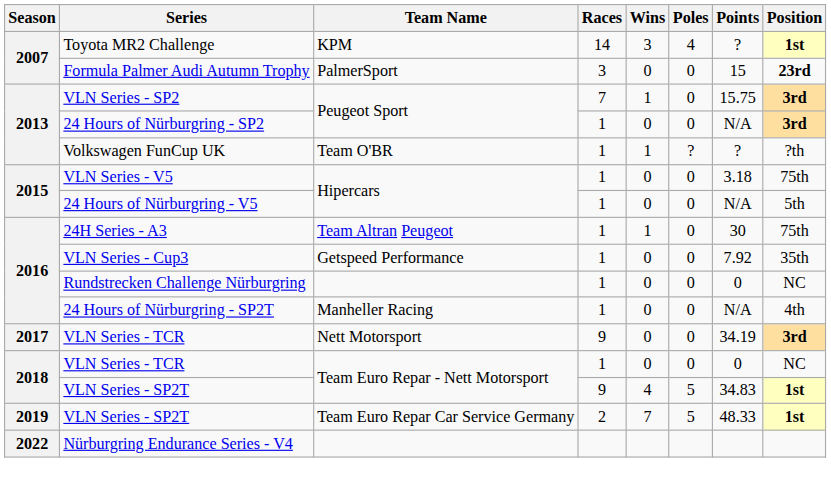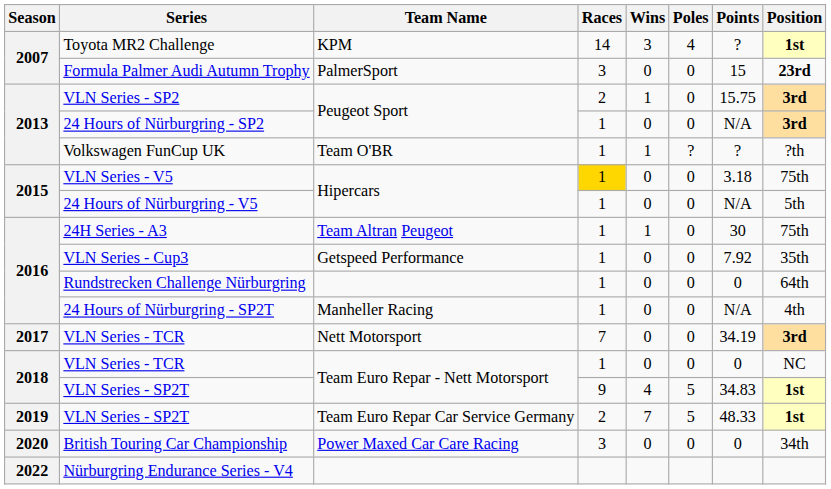VLN Series - SP2 | Races: 7 -> 2
VLN Series - V5 | Races: no background -> gold background
Rundstrecken Challenge Nürburgring | Position: NC -> 64th
VLN Series - TCR / Nett Motorsport | Races: 9 -> 7
+ row: 2020 | British Touring Car Championship | Power Maxed Car Care Racing | 3 | 0 | 0 | 0 | 34th
